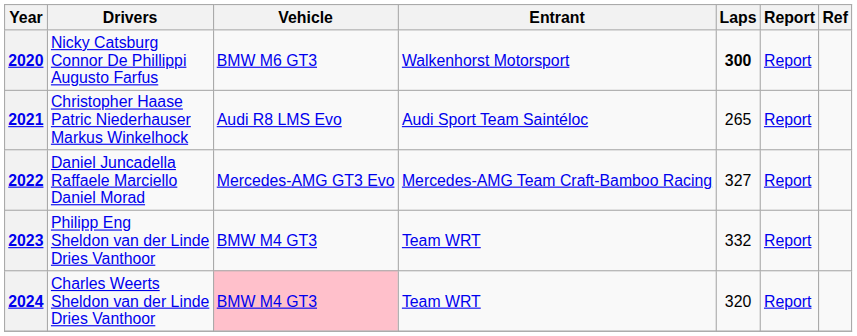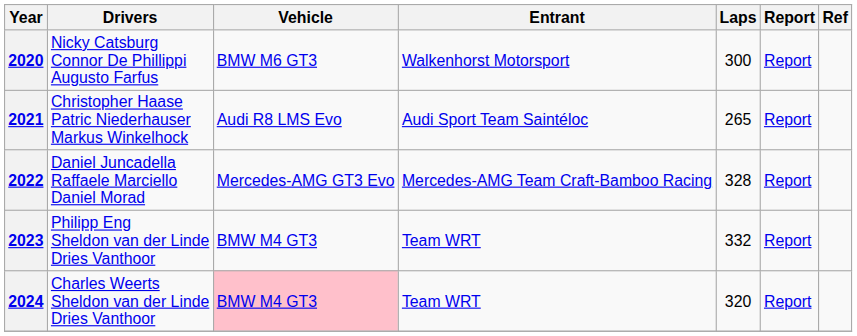2020 | Laps: bold -> normal
2022 | Laps: 327 -> 328
